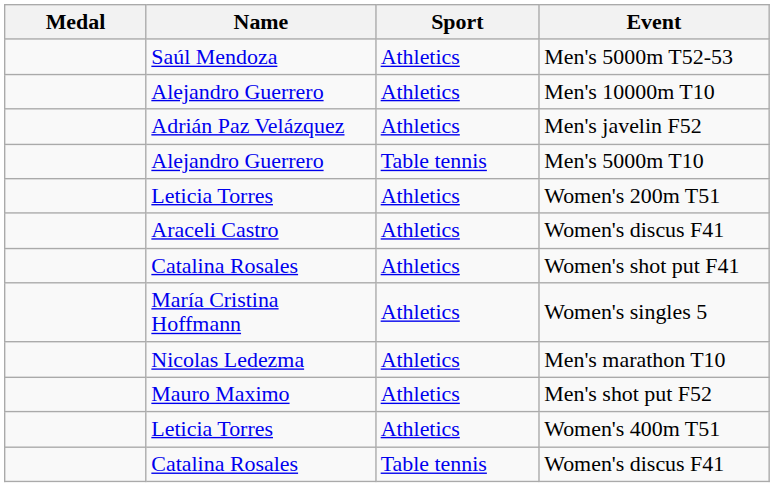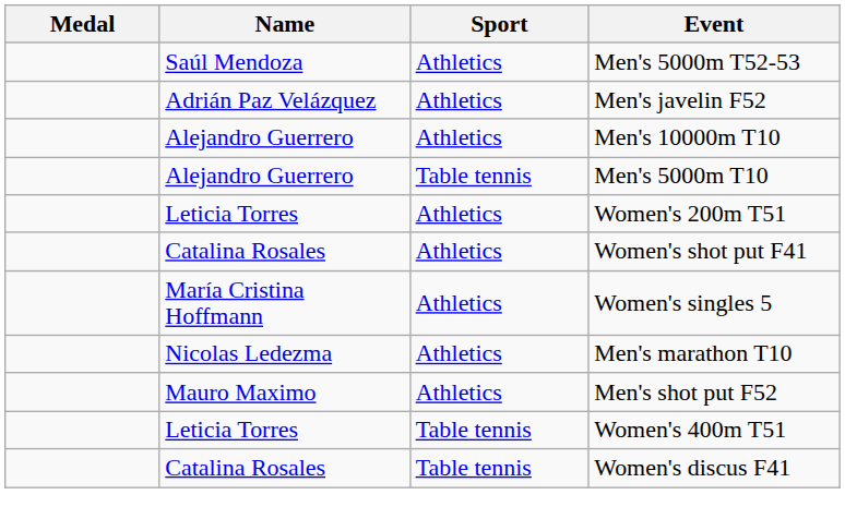rows swapped: Men's 10000m T10 <-> Men's javelin F52
- row: Araceli Castro | Athletics | Women's discus F41
Women's 400m T51 | Sport: Athletics -> Table tennis
